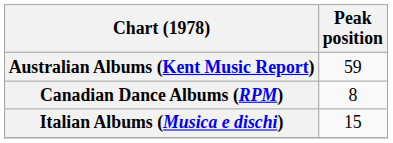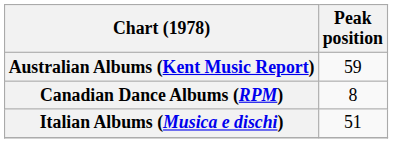Italian Albums (Musica e dischi) | Peak position: 15 -> 51
